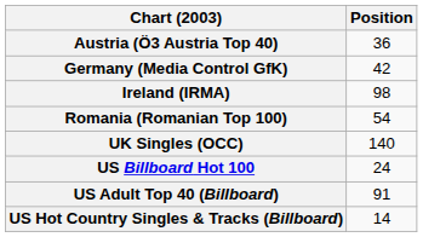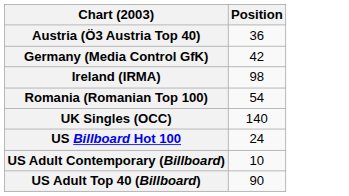+ row: US Adult Contemporary (Billboard) | 10
US Adult Top 40 (Billboard) | Position: 91 -> 90
- row: US Hot Country Singles & Tracks (Billboard) | 14
